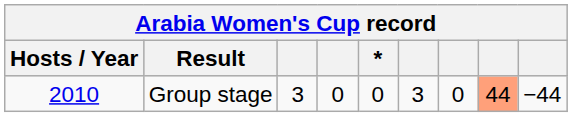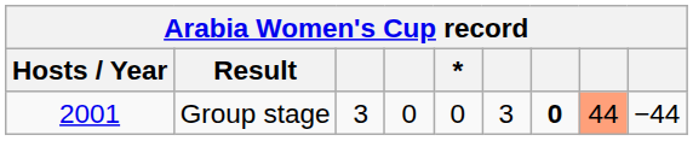Group stage | Hosts / Year: 2010 -> 2001
Group stage | column 7: normal -> bold
